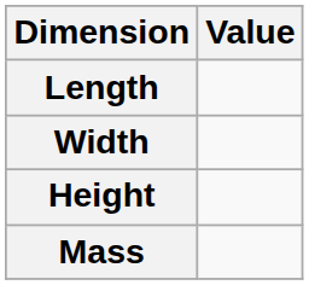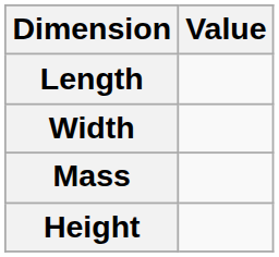rows swapped: Height <-> Mass
